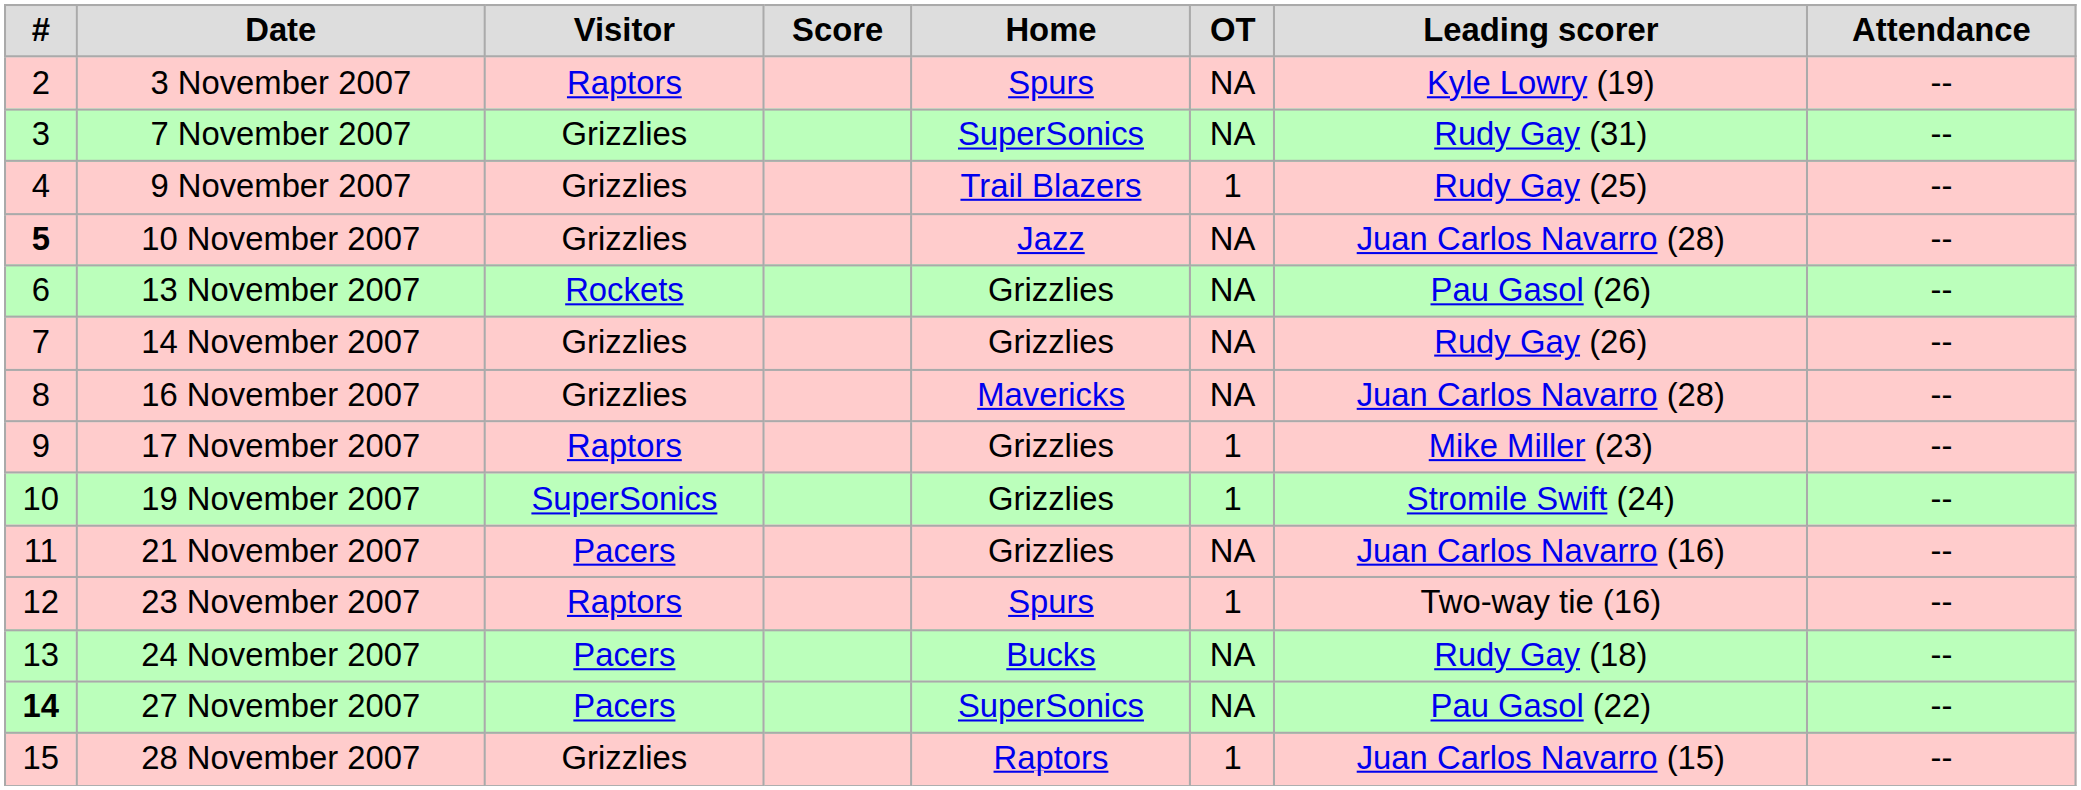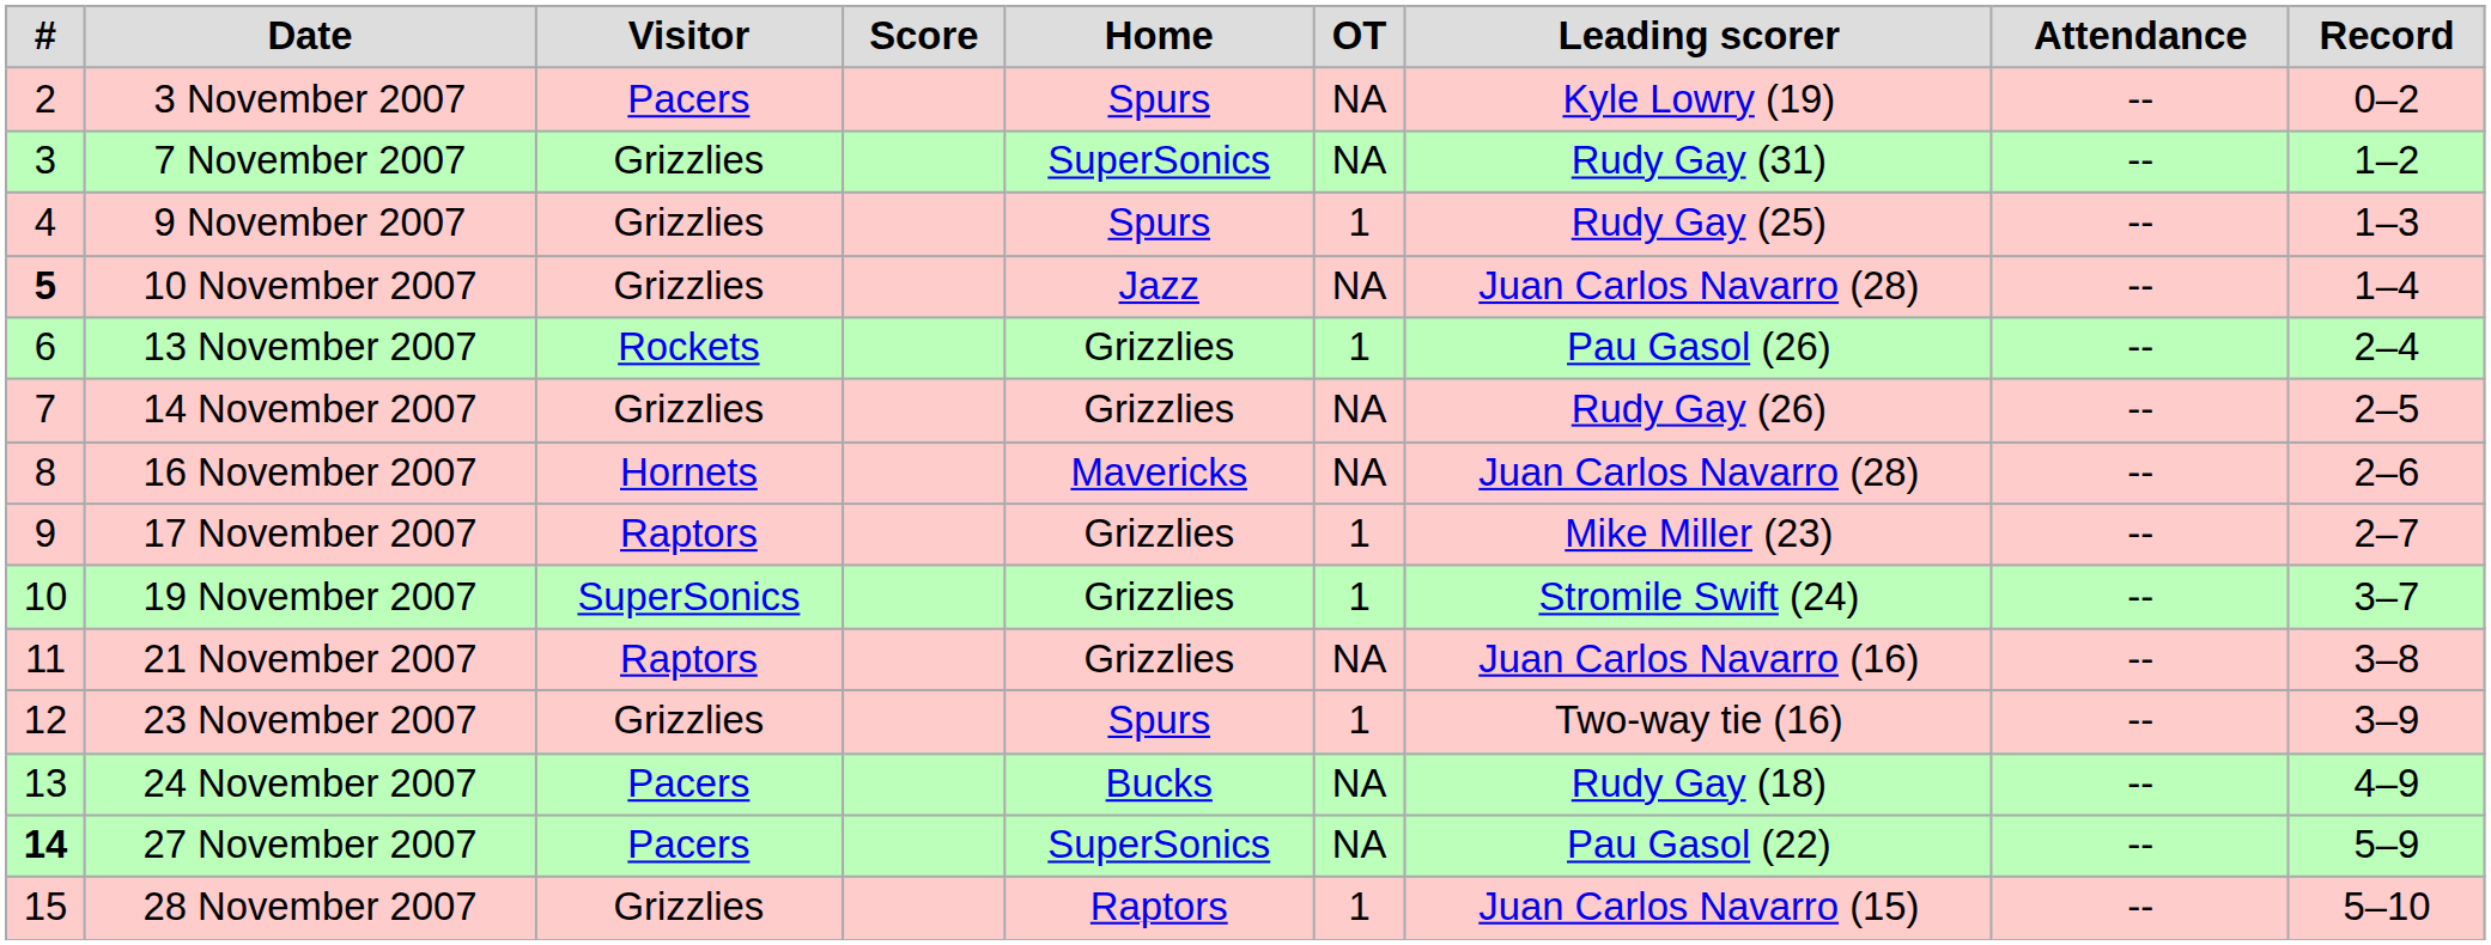+ column: Record | 0–2 | 1–2 | 1–3 | 1–4 | 2–4 | 2–5 | 2–6 | 2–7 | 3–7 | 3–8 | 3–9 | 4–9 | 5–9 | 5–10
3 November 2007 | Visitor: Raptors -> Pacers
9 November 2007 | Home: Trail Blazers -> Spurs
13 November 2007 | OT: NA -> 1
16 November 2007 | Visitor: Grizzlies -> Hornets
21 November 2007 | Visitor: Pacers -> Raptors
23 November 2007 | Visitor: Raptors -> Grizzlies
